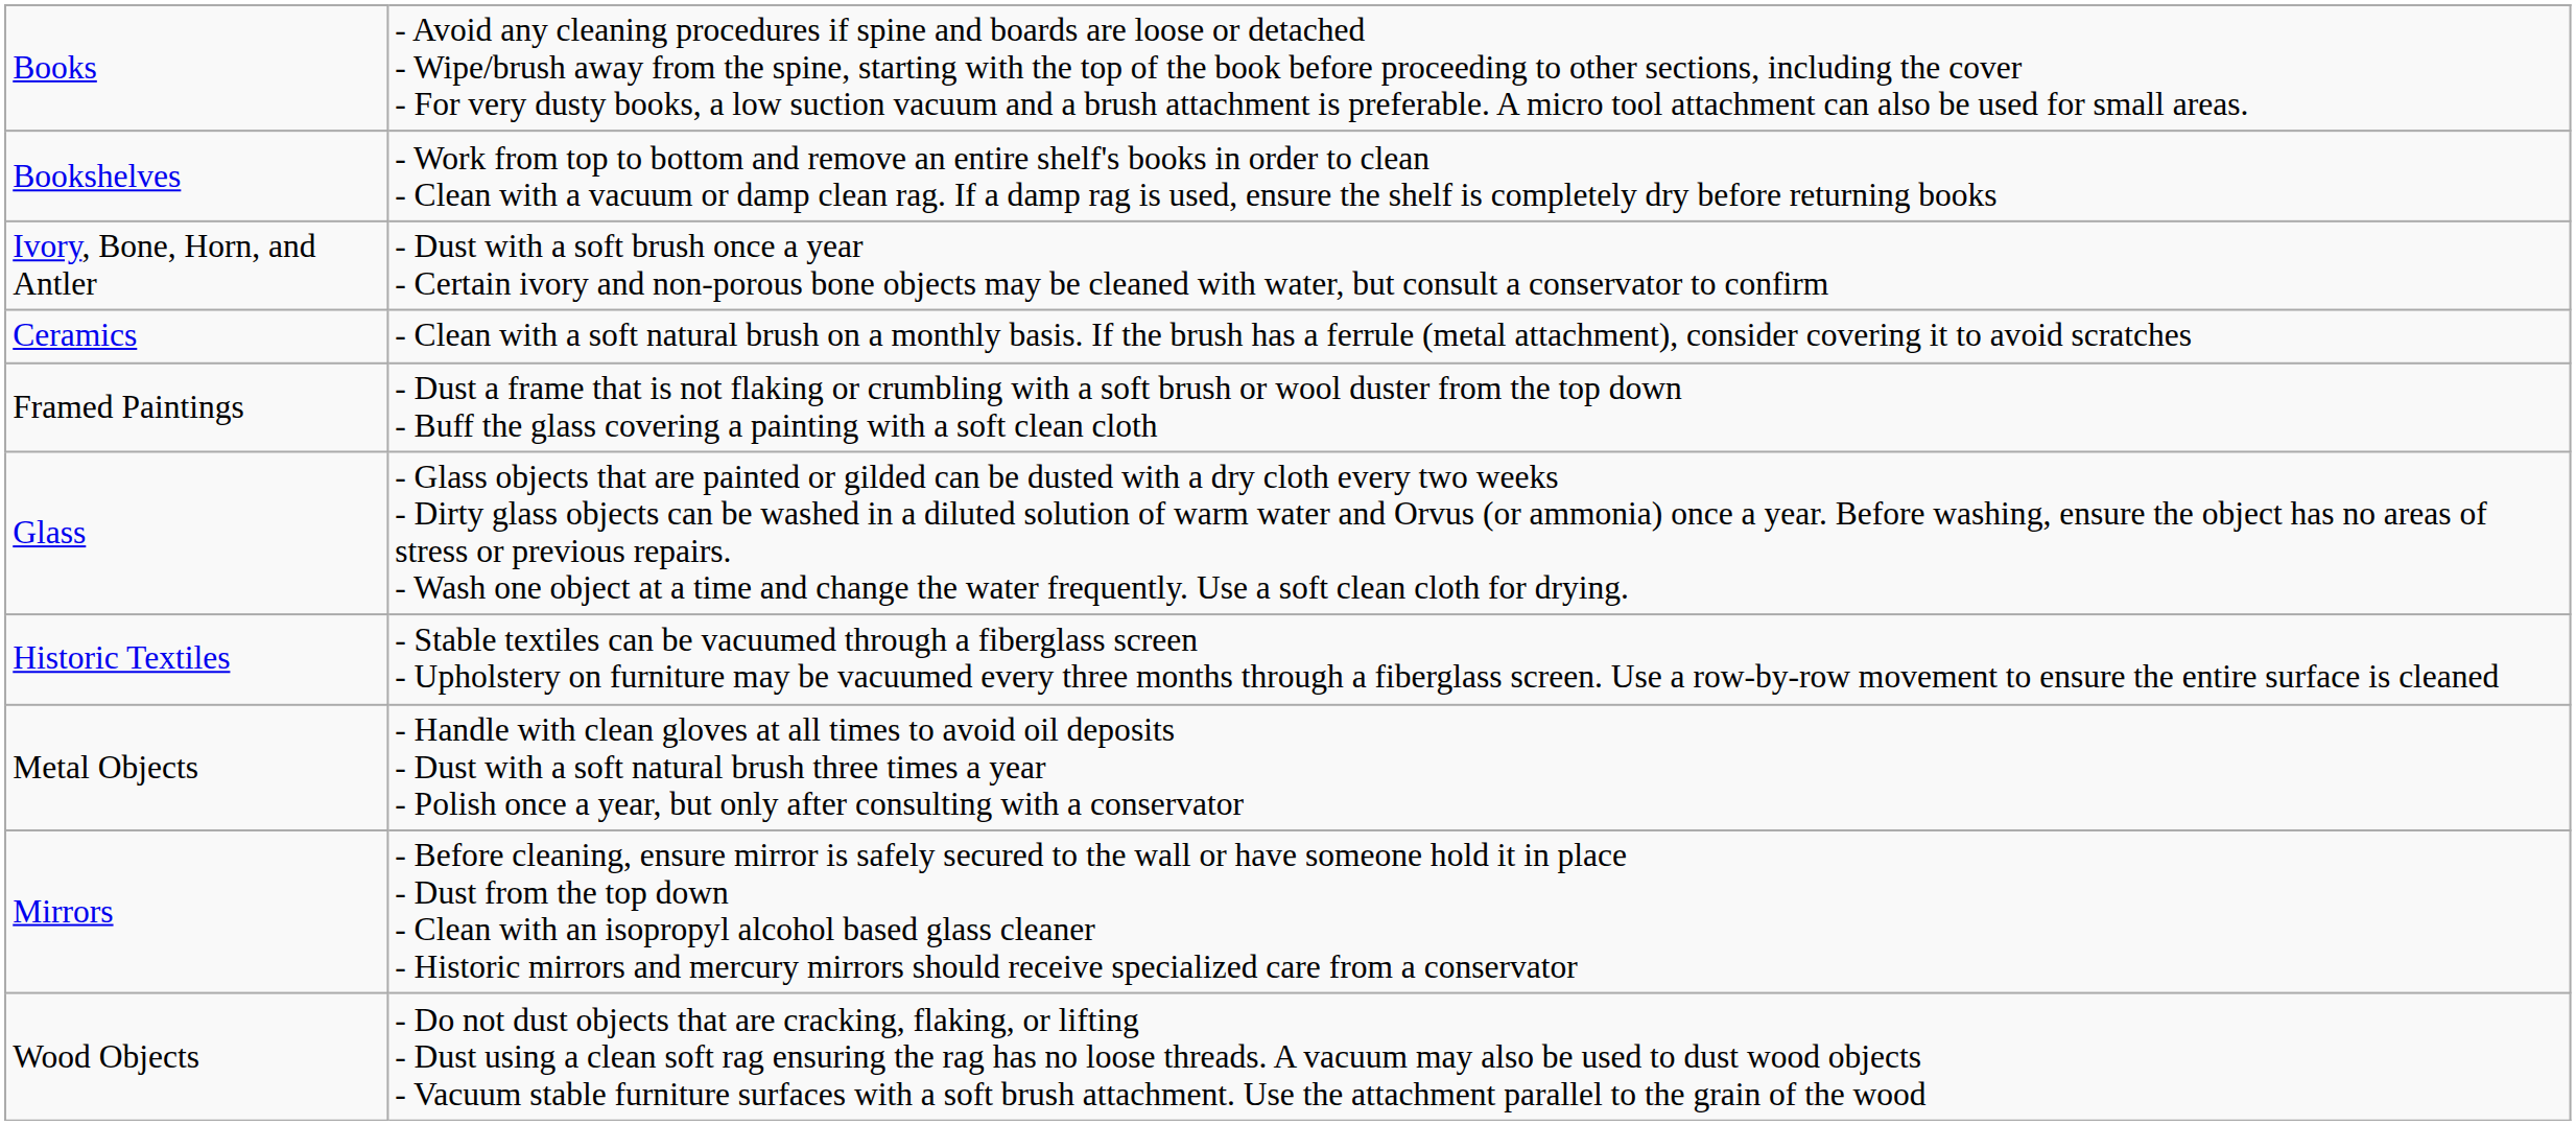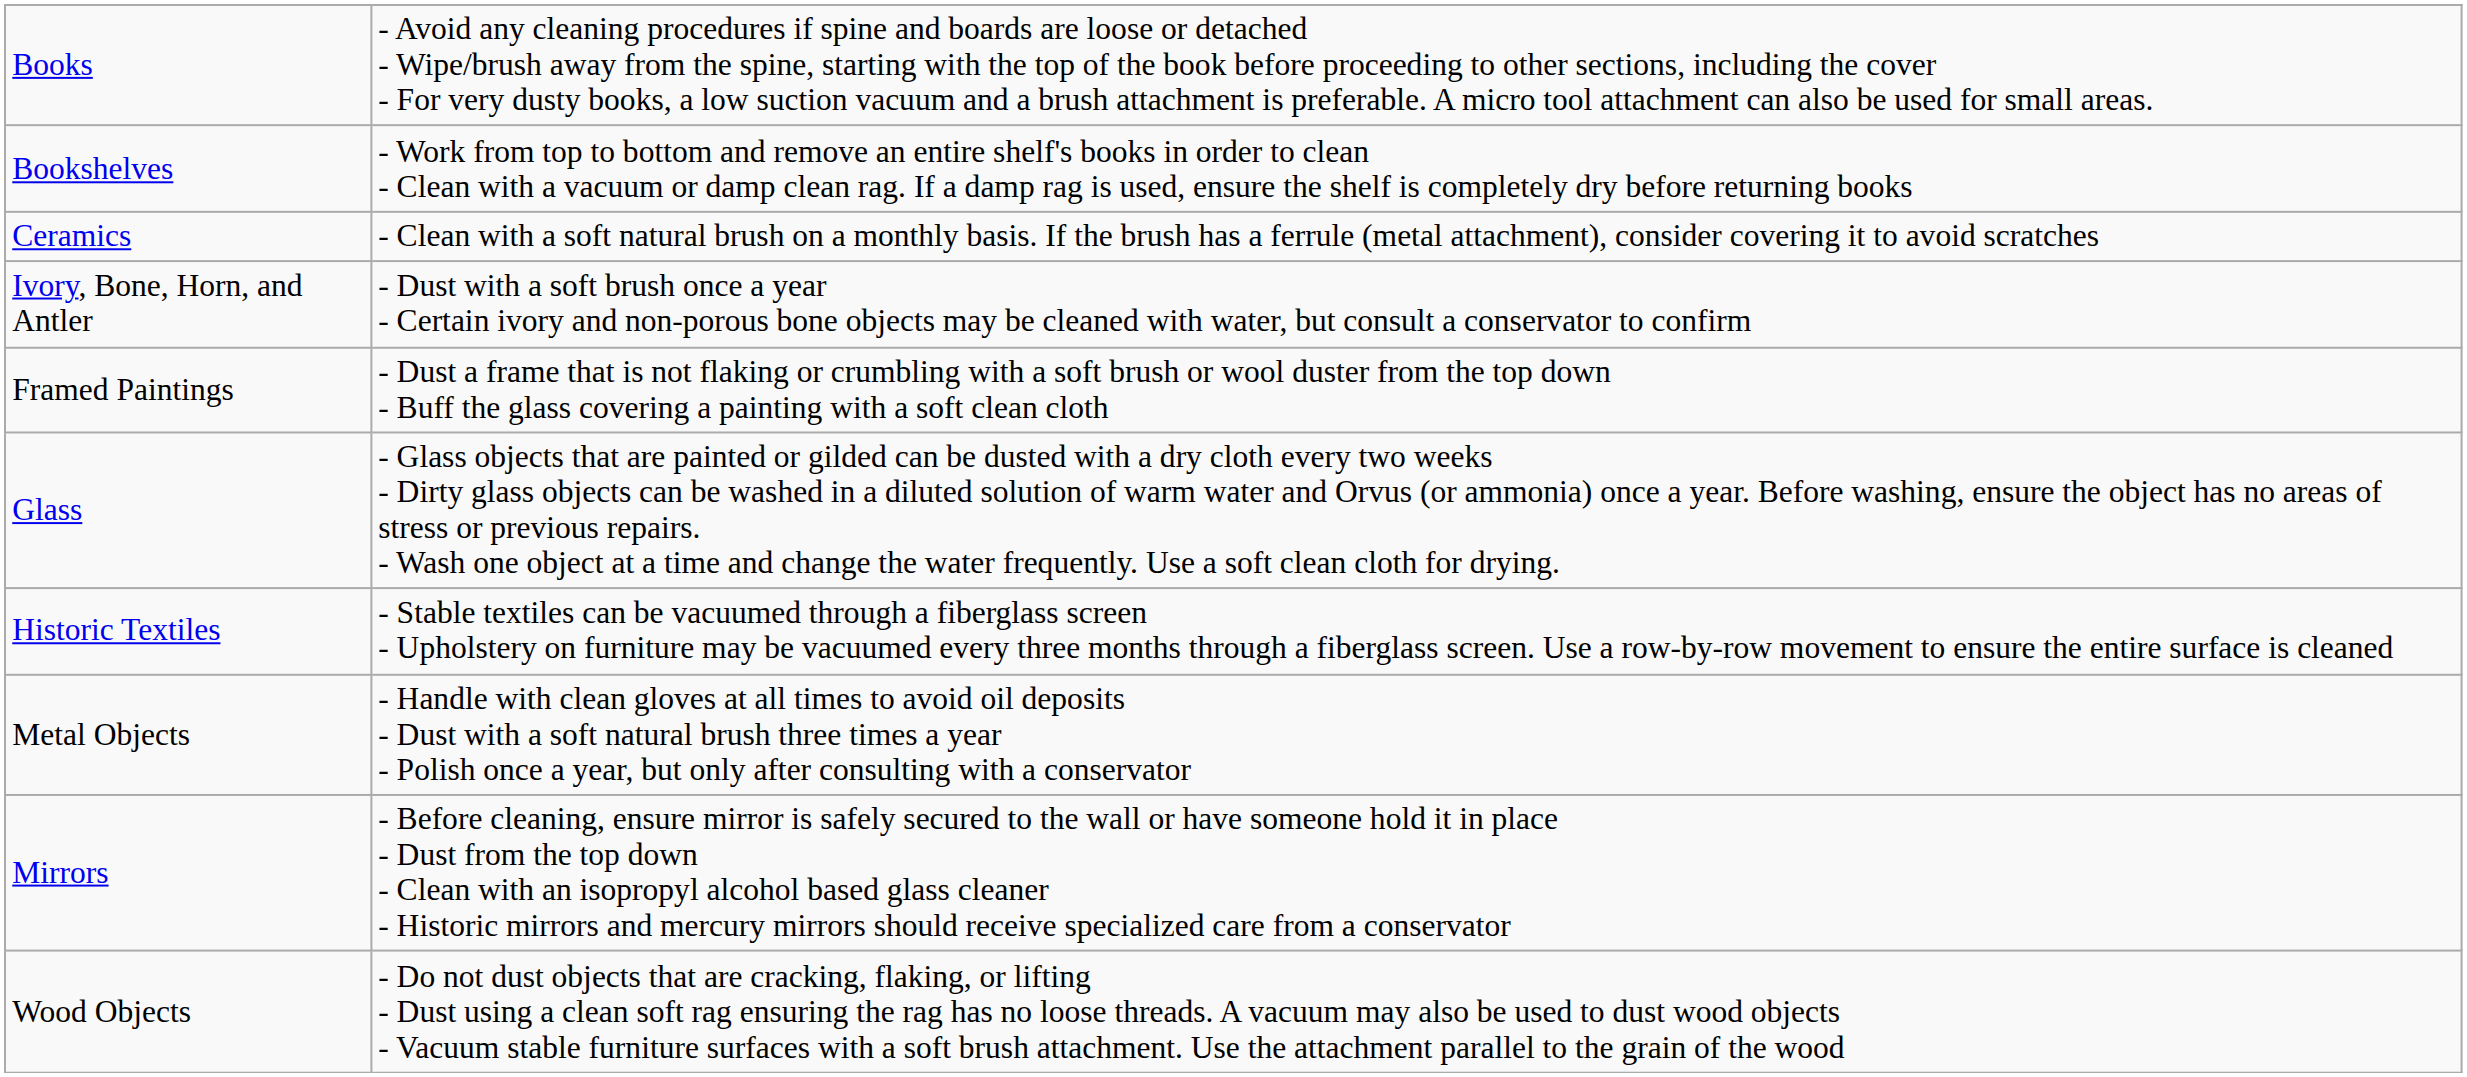rows swapped: Ceramics <-> Ivory, Bone, Horn, and Antler
